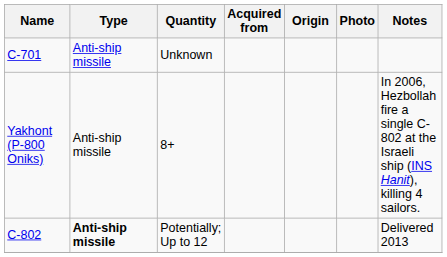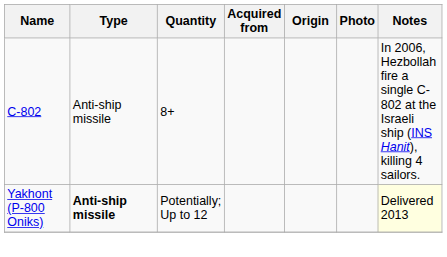- row: C-701 | Anti-ship missile | Unknown
8+ | Name: Yakhont (P-800 Oniks) -> C-802
Potentially; Up to 12 | Name: C-802 -> Yakhont (P-800 Oniks)
Potentially; Up to 12 | Notes: no background -> lightyellow background
